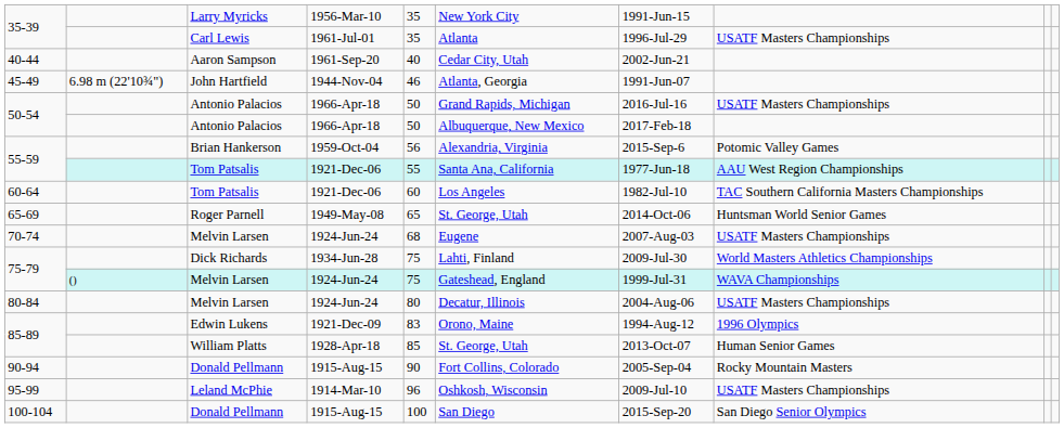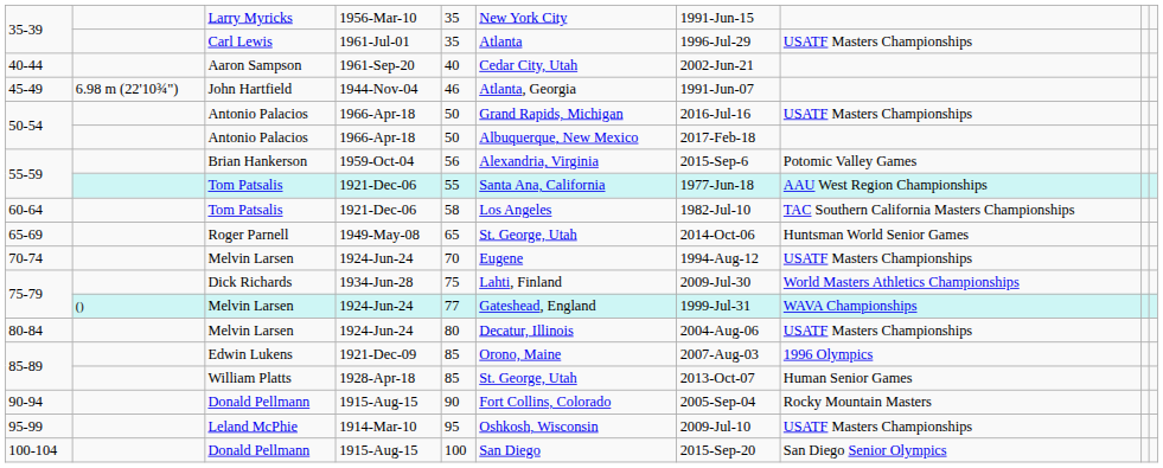60-64 | column 5: 60 -> 58
70-74 | column 5: 68 -> 70
70-74 | column 7: 2007-Aug-03 -> 1994-Aug-12
75-79 / Melvin Larsen | column 5: 75 -> 77
85-89 / Edwin Lukens | column 5: 83 -> 85
85-89 / Edwin Lukens | column 7: 1994-Aug-12 -> 2007-Aug-03
95-99 | column 5: 96 -> 95
